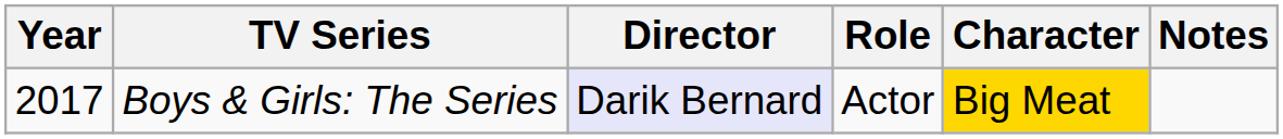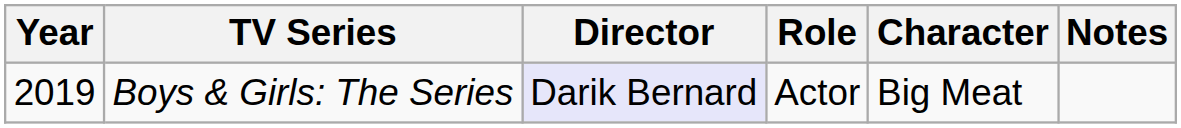Boys & Girls: The Series | Year: 2017 -> 2019
Boys & Girls: The Series | Character: gold background -> no background
